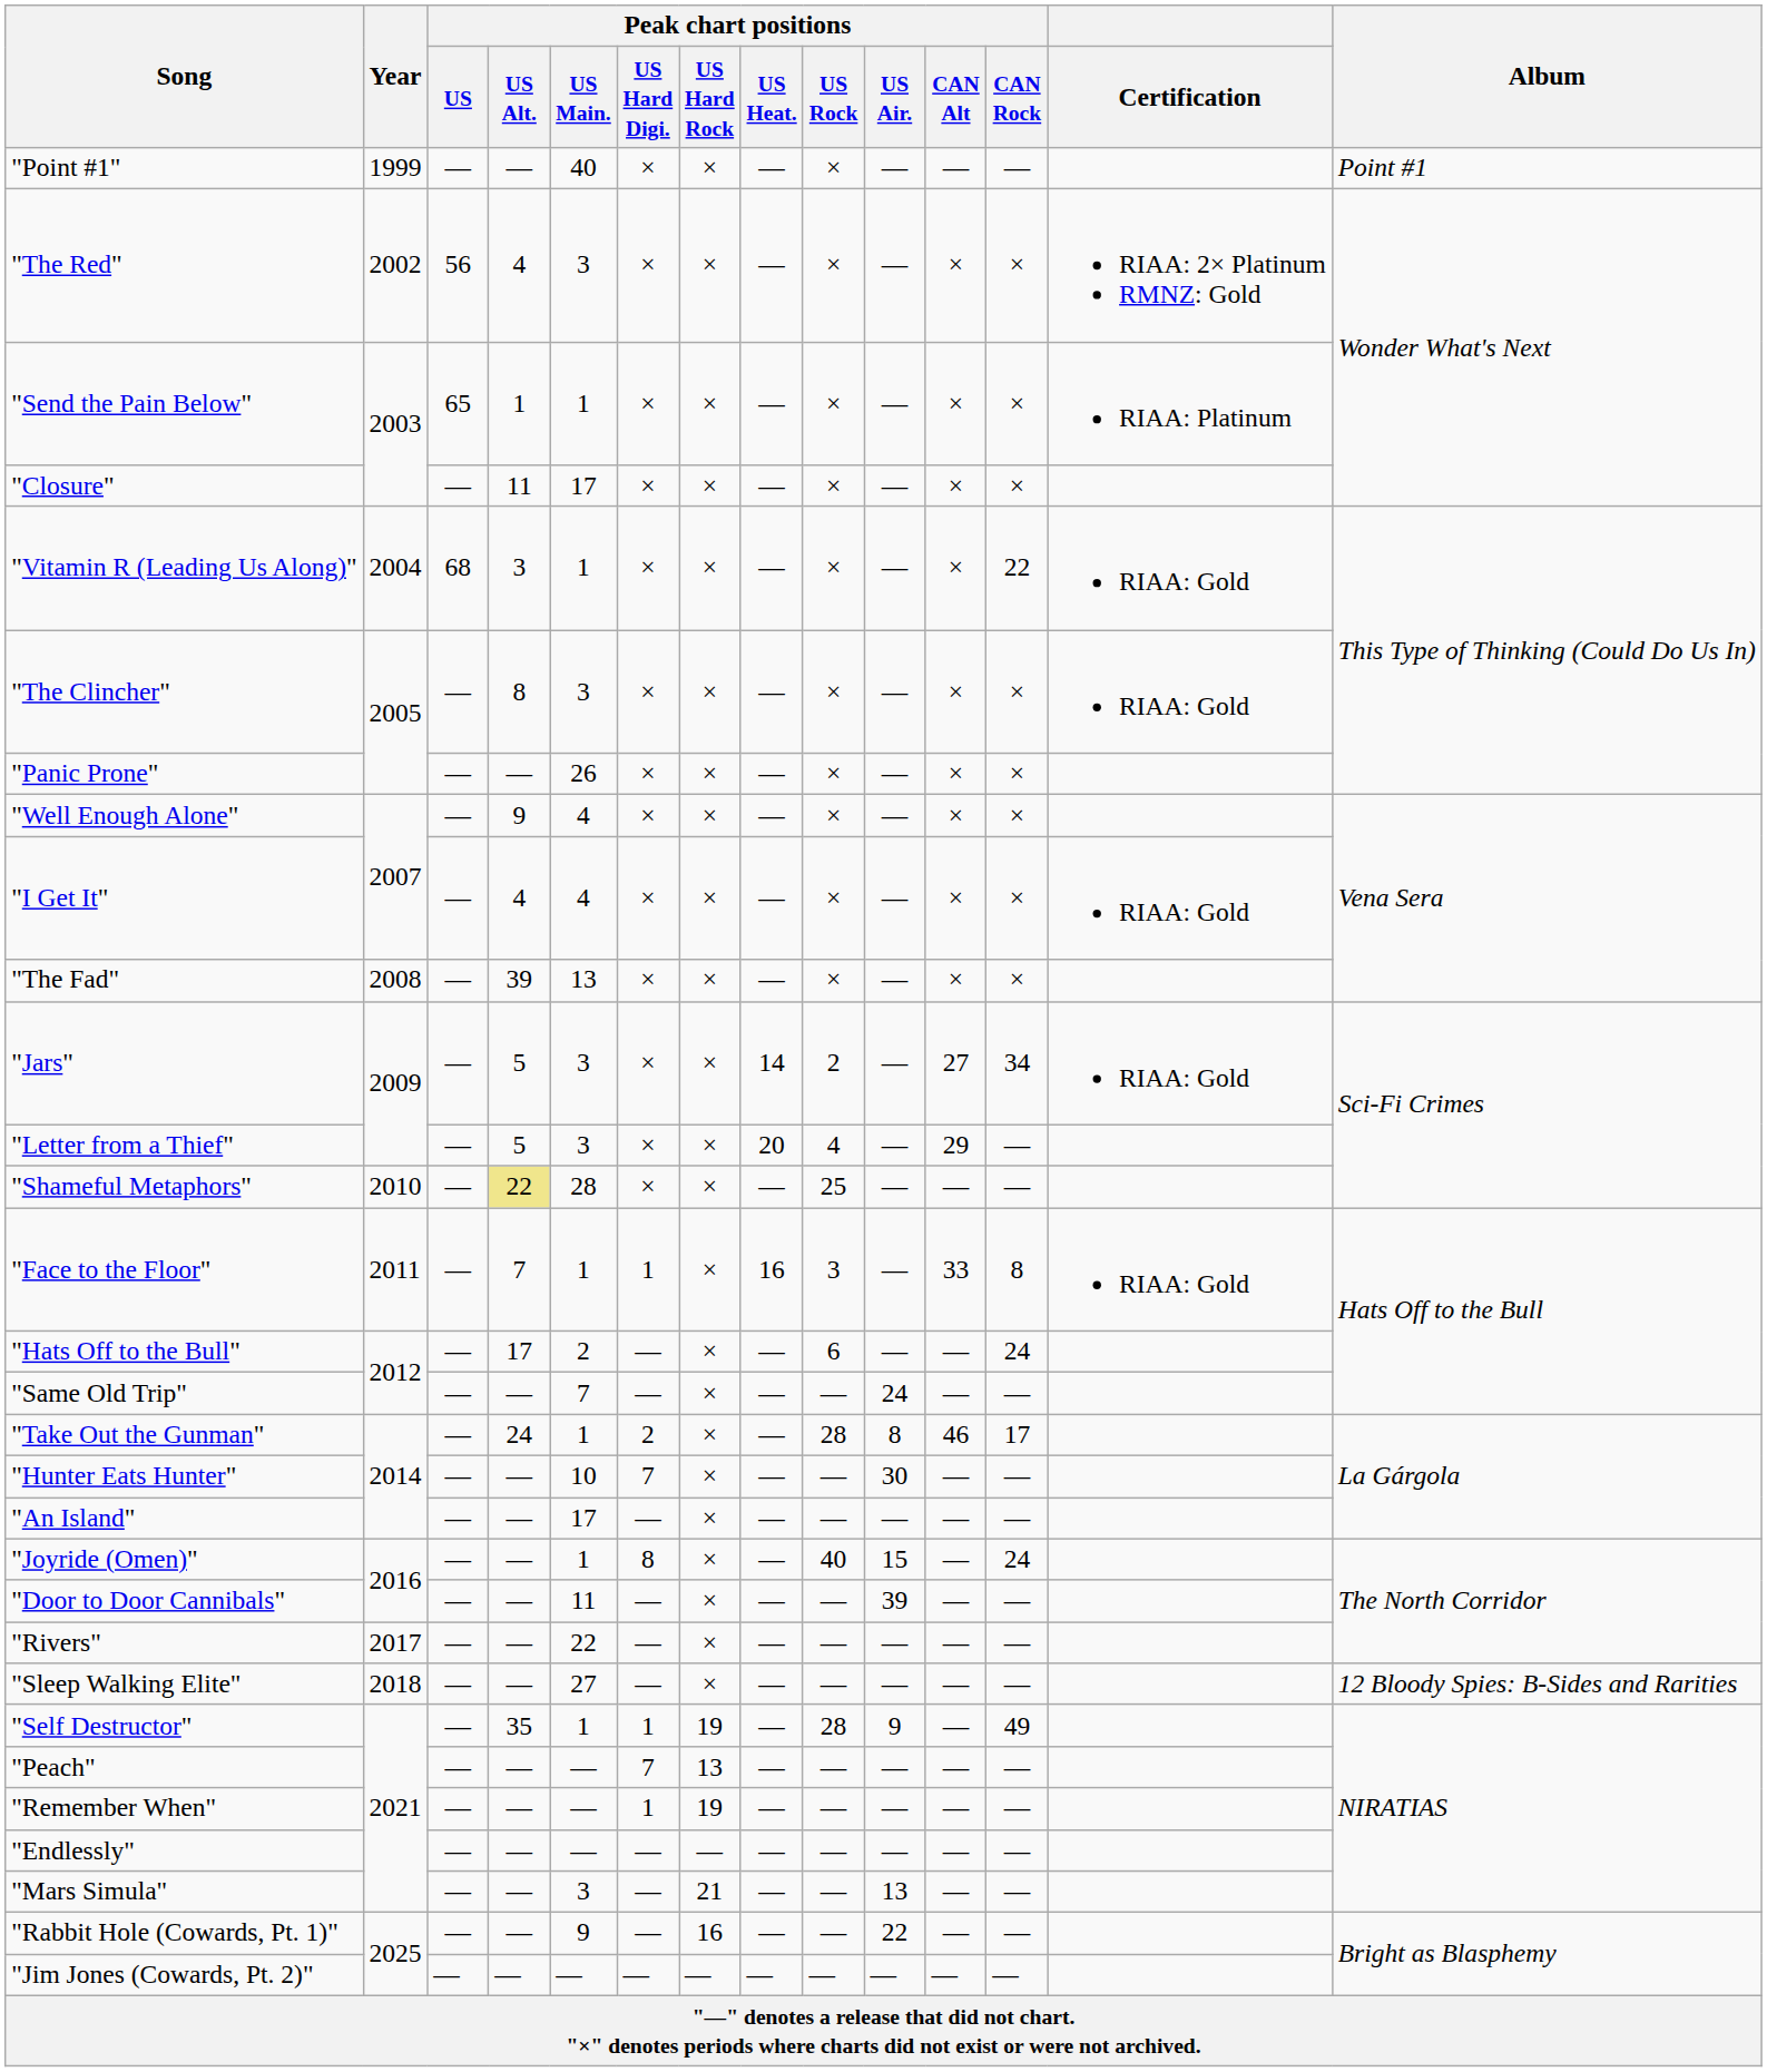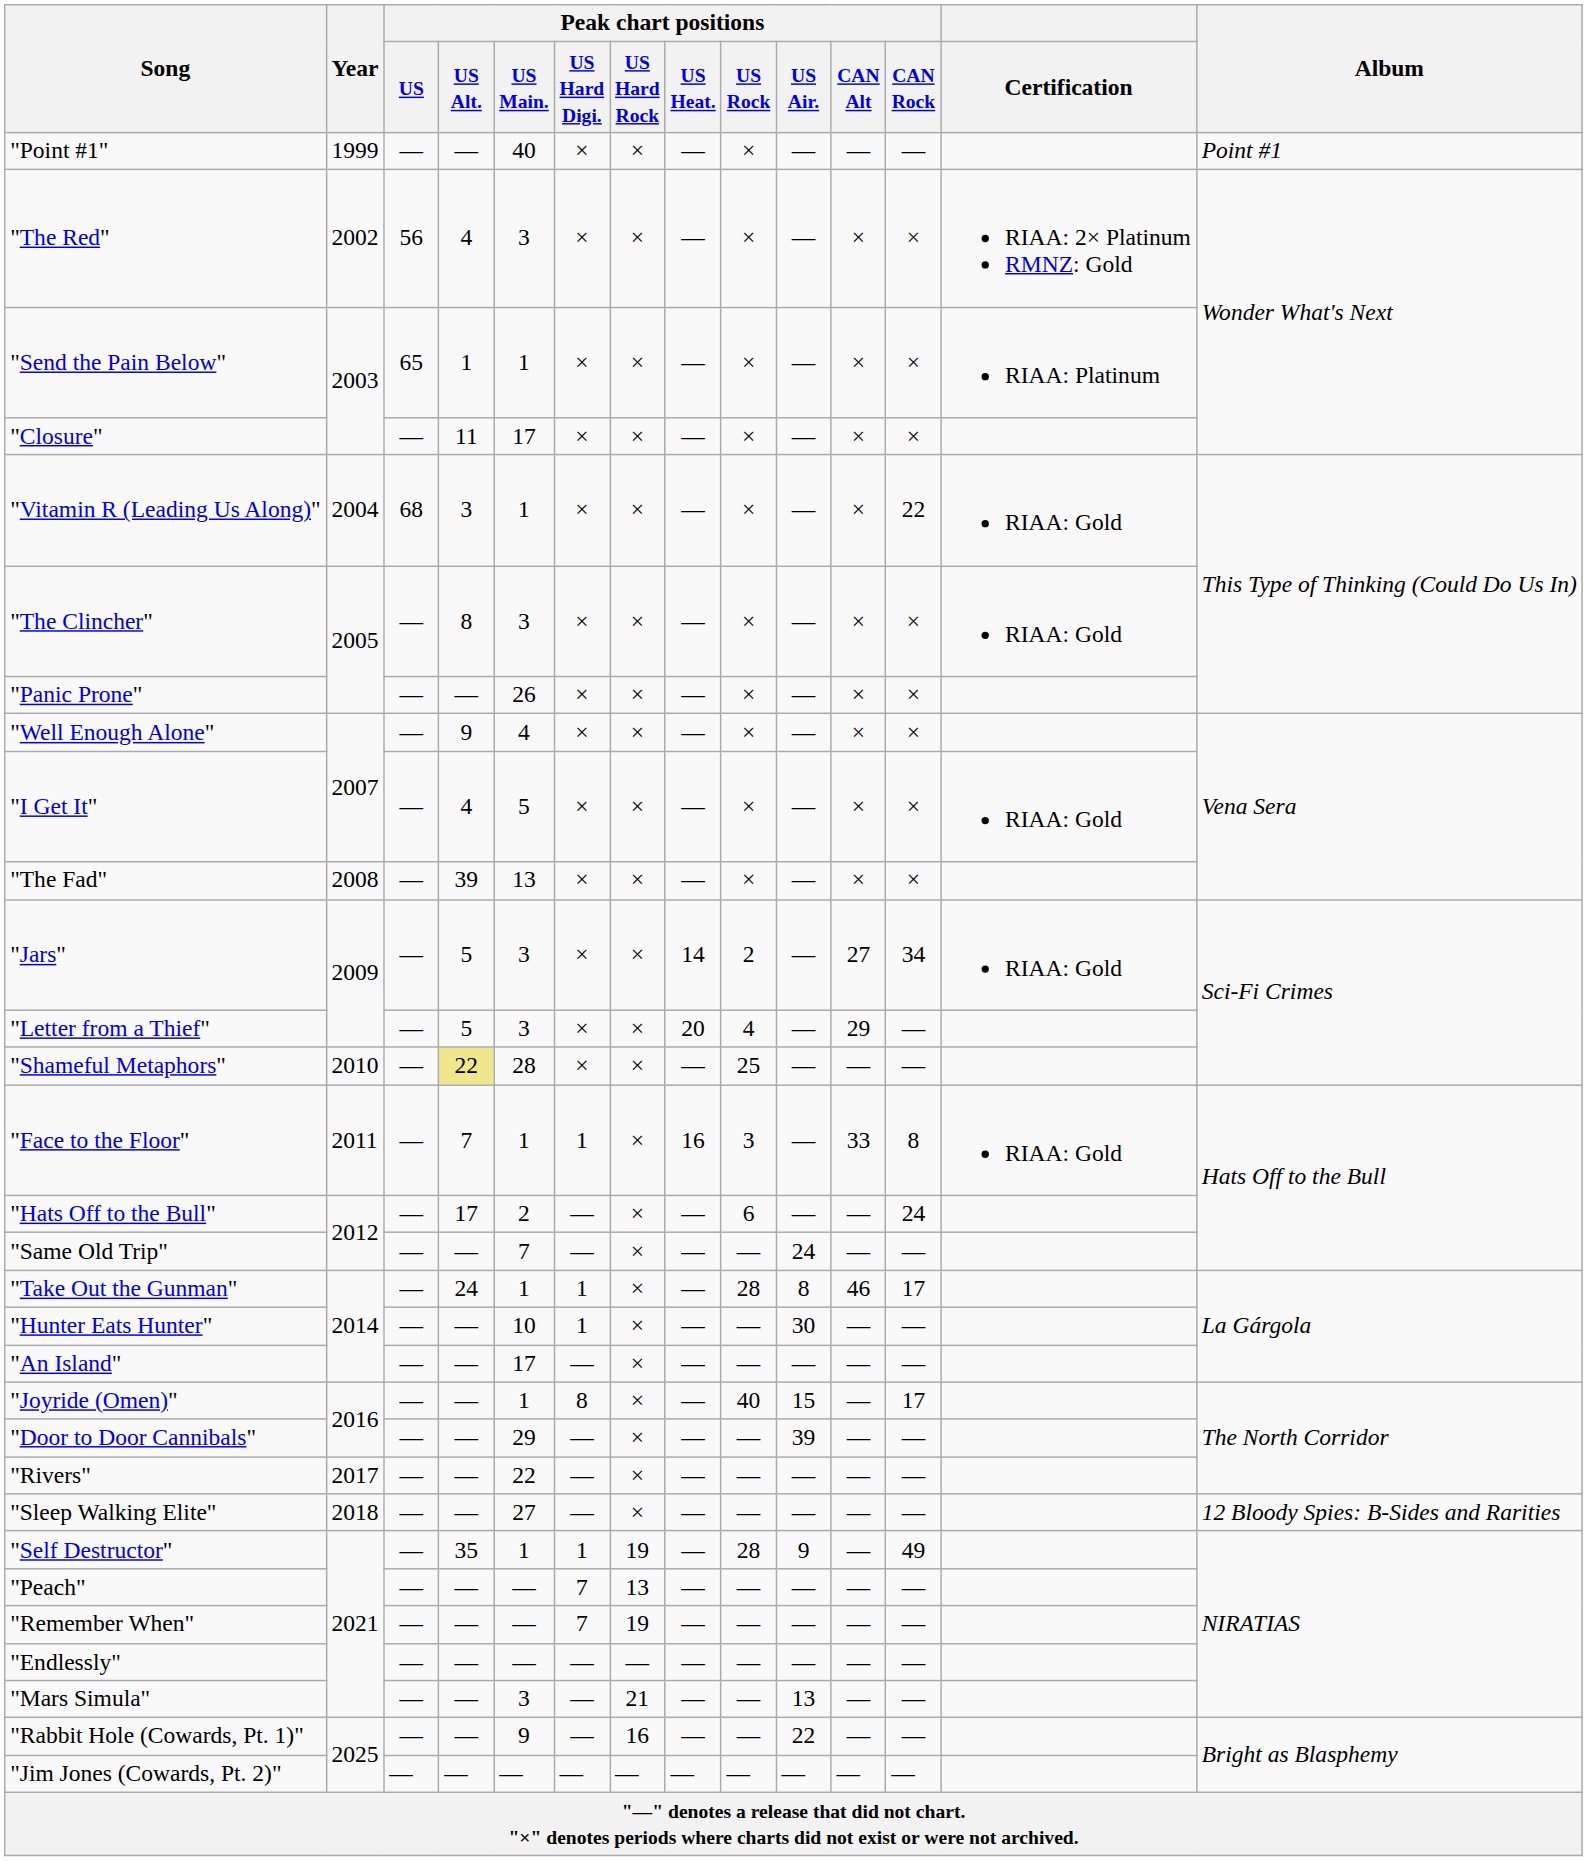"I Get It" | Peak chart positions / US Main.: 4 -> 5
"Take Out the Gunman" | Peak chart positions / US Hard Digi.: 2 -> 1
"Hunter Eats Hunter" | Peak chart positions / US Hard Digi.: 7 -> 1
"Joyride (Omen)" | Peak chart positions / CAN Rock: 24 -> 17
"Door to Door Cannibals" | Peak chart positions / US Main.: 11 -> 29
"Remember When" | Peak chart positions / US Hard Digi.: 1 -> 7
